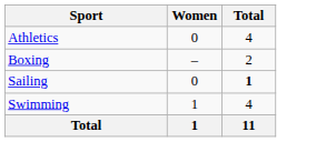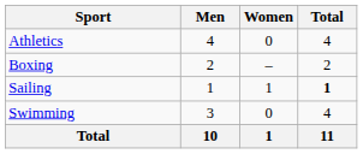+ column: Men | 4 | 2 | 1 | 3 | 10
Sailing | Women: 0 -> 1
Swimming | Women: 1 -> 0
